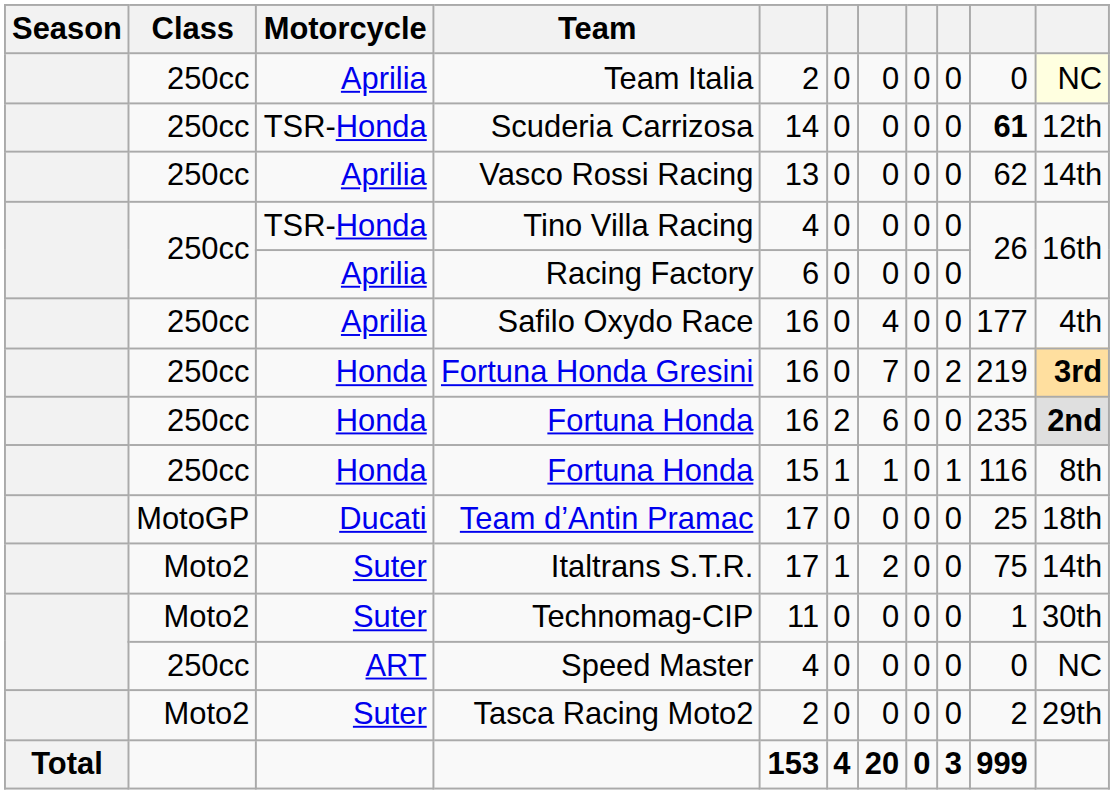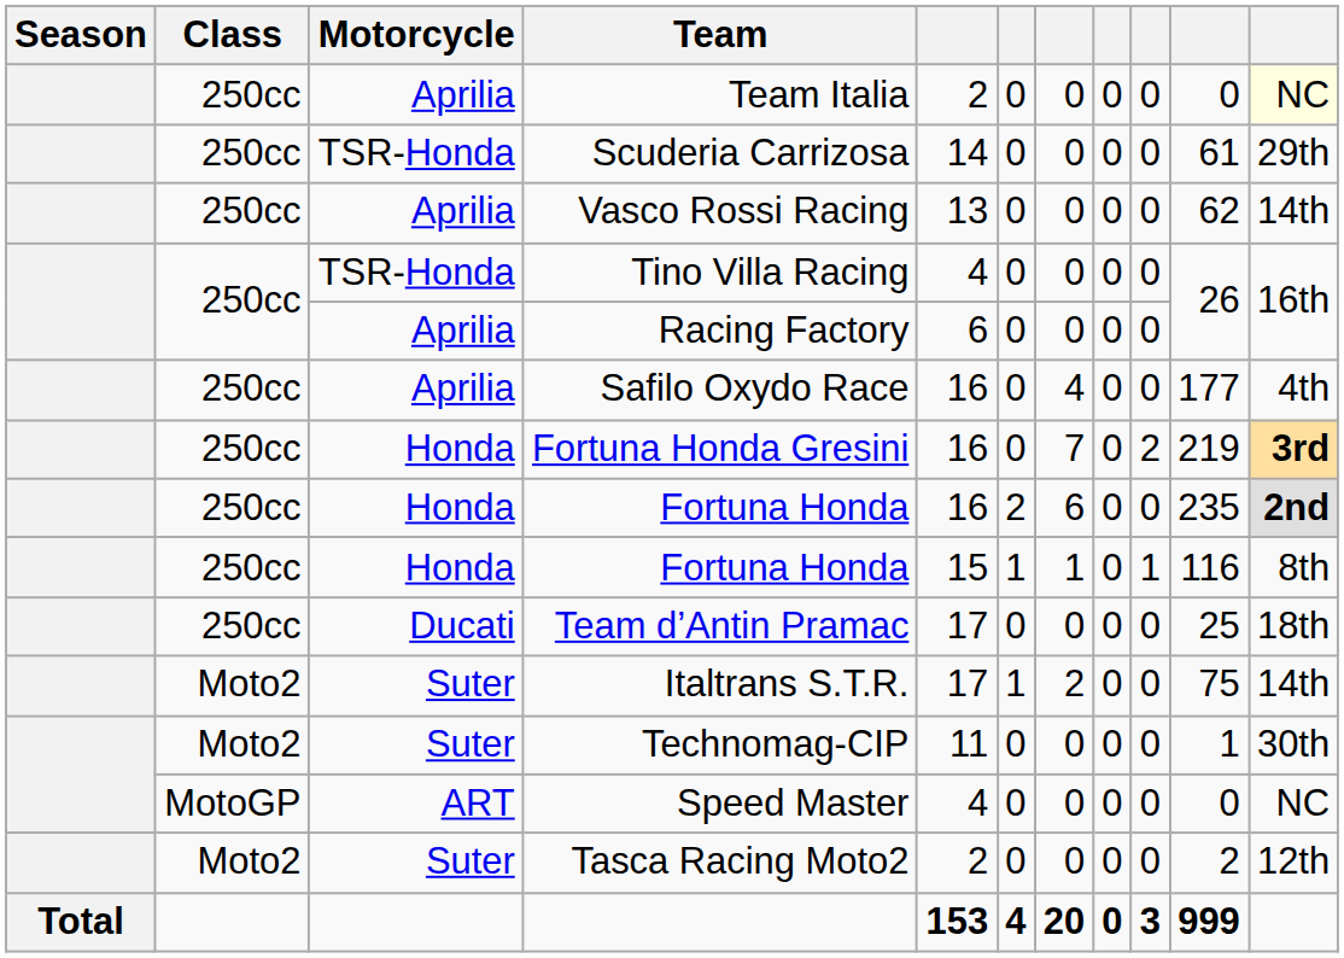Scuderia Carrizosa | column 10: bold -> normal
Scuderia Carrizosa | column 11: 12th -> 29th
Team d’Antin Pramac | Class: MotoGP -> 250cc
Speed Master | Class: 250cc -> MotoGP
Tasca Racing Moto2 | column 11: 29th -> 12th
